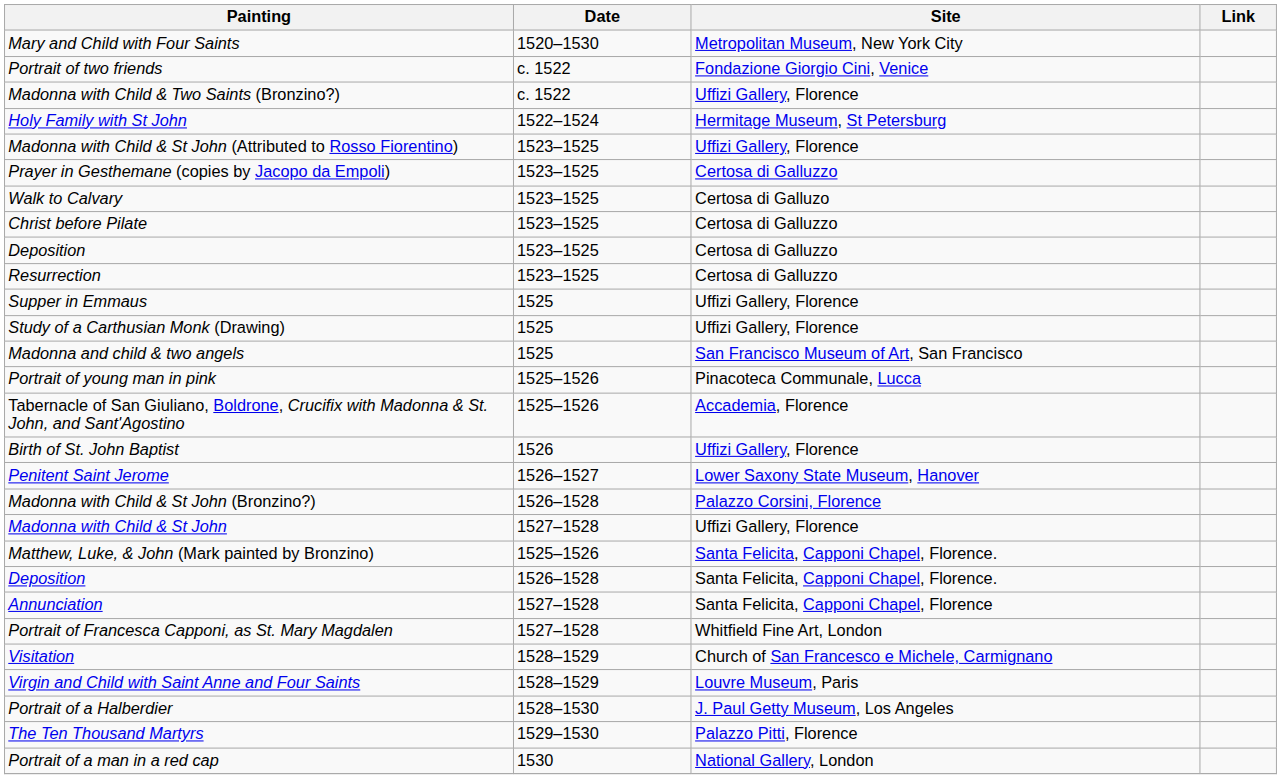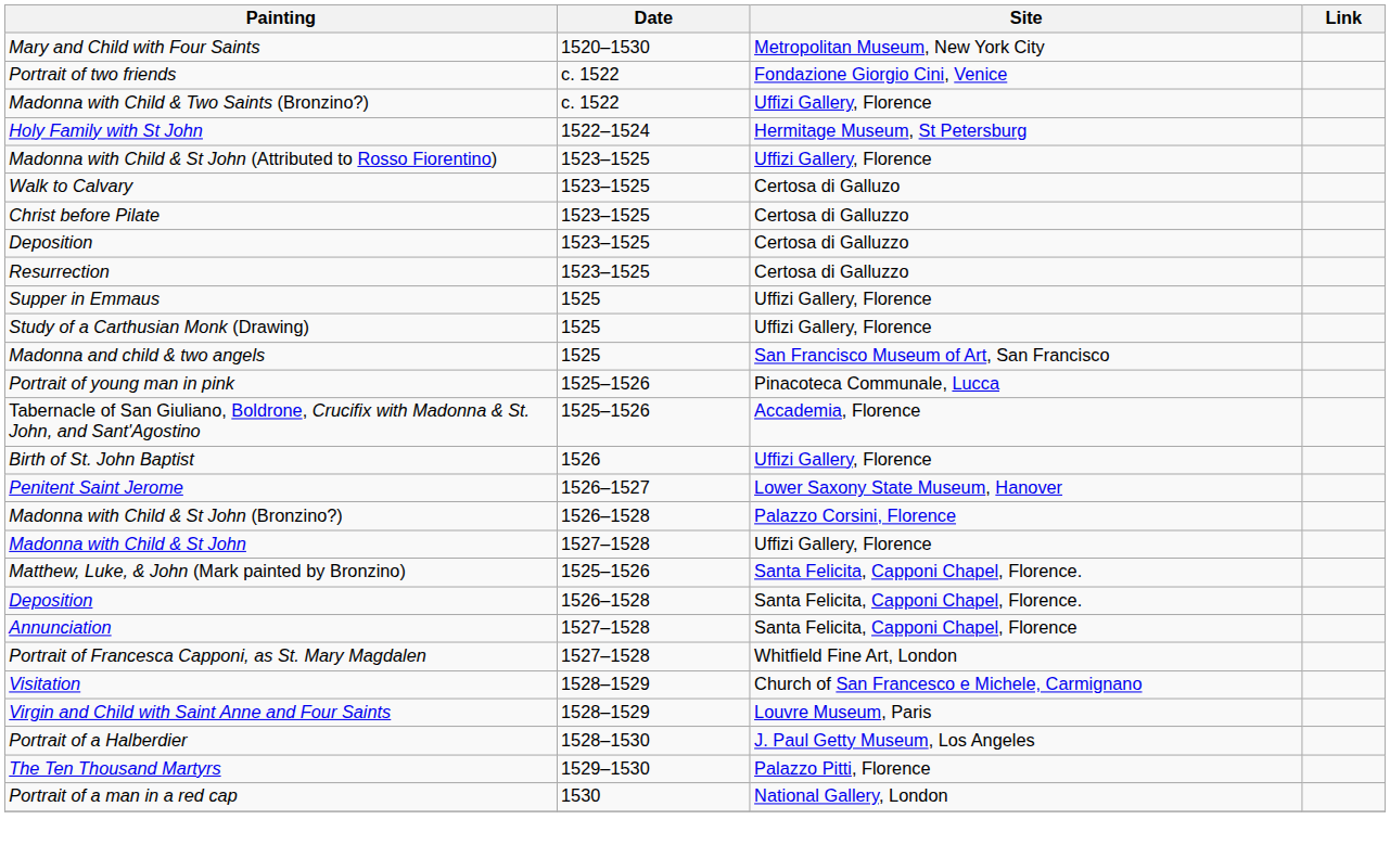- row: Prayer in Gesthemane (copies by Jacopo da Empoli) | 1523–1525 | Certosa di Galluzzo
